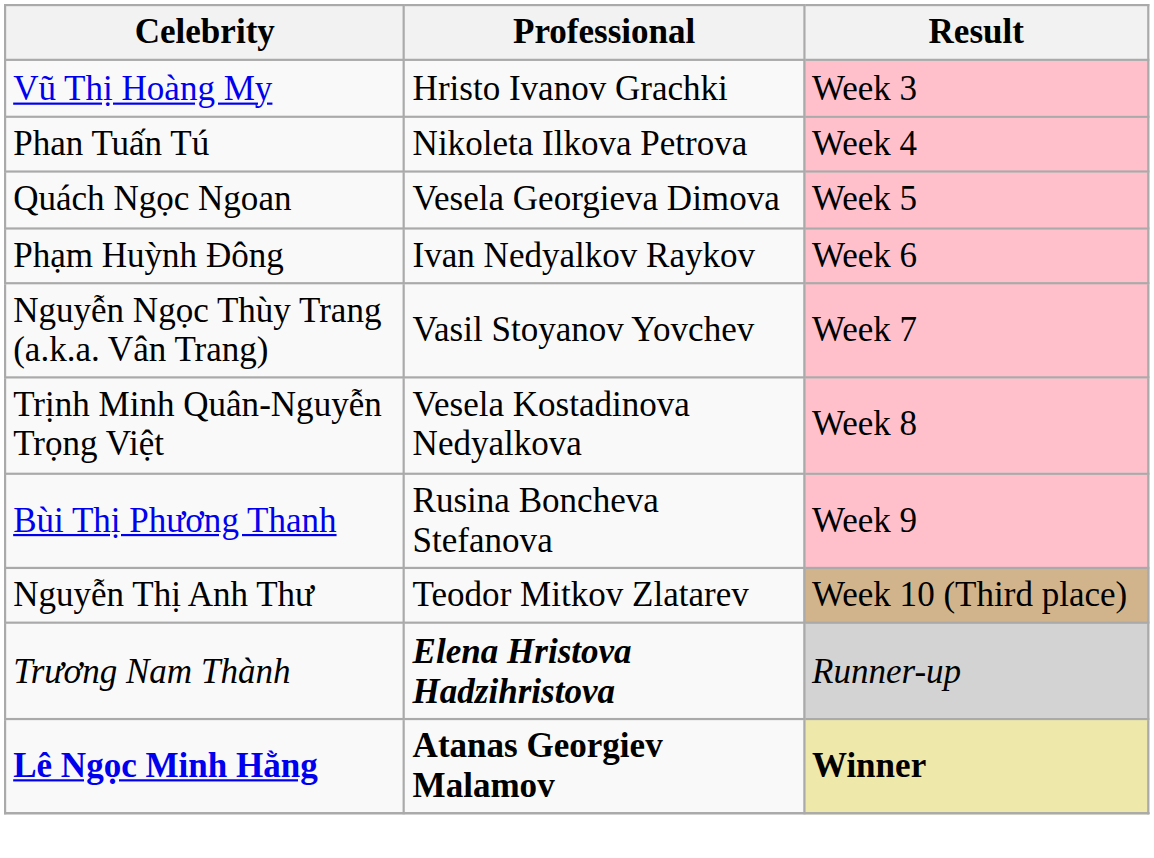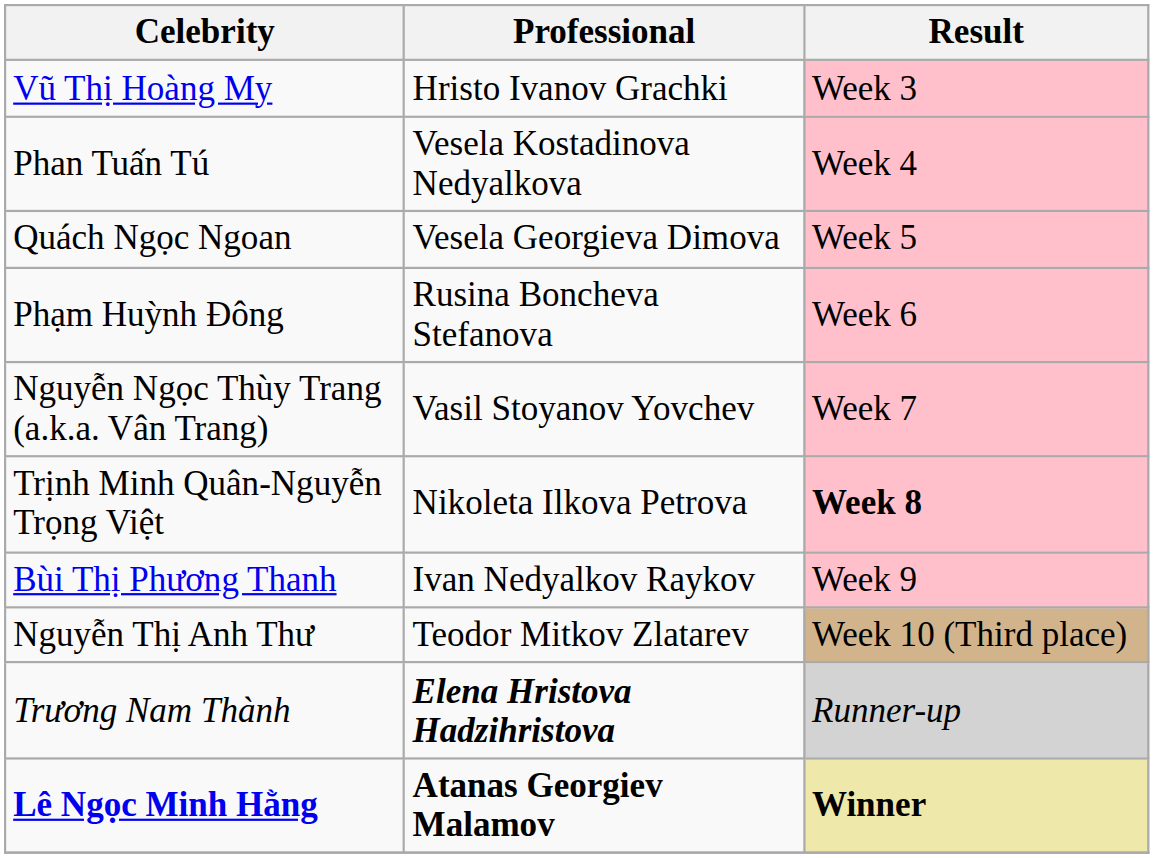Phan Tuấn Tú | Professional: Nikoleta Ilkova Petrova -> Vesela Kostadinova Nedyalkova
Phạm Huỳnh Đông | Professional: Ivan Nedyalkov Raykov -> Rusina Boncheva Stefanova
Trịnh Minh Quân-Nguyễn Trọng Việt | Professional: Vesela Kostadinova Nedyalkova -> Nikoleta Ilkova Petrova
Trịnh Minh Quân-Nguyễn Trọng Việt | Result: normal -> bold
Bùi Thị Phương Thanh | Professional: Rusina Boncheva Stefanova -> Ivan Nedyalkov Raykov
